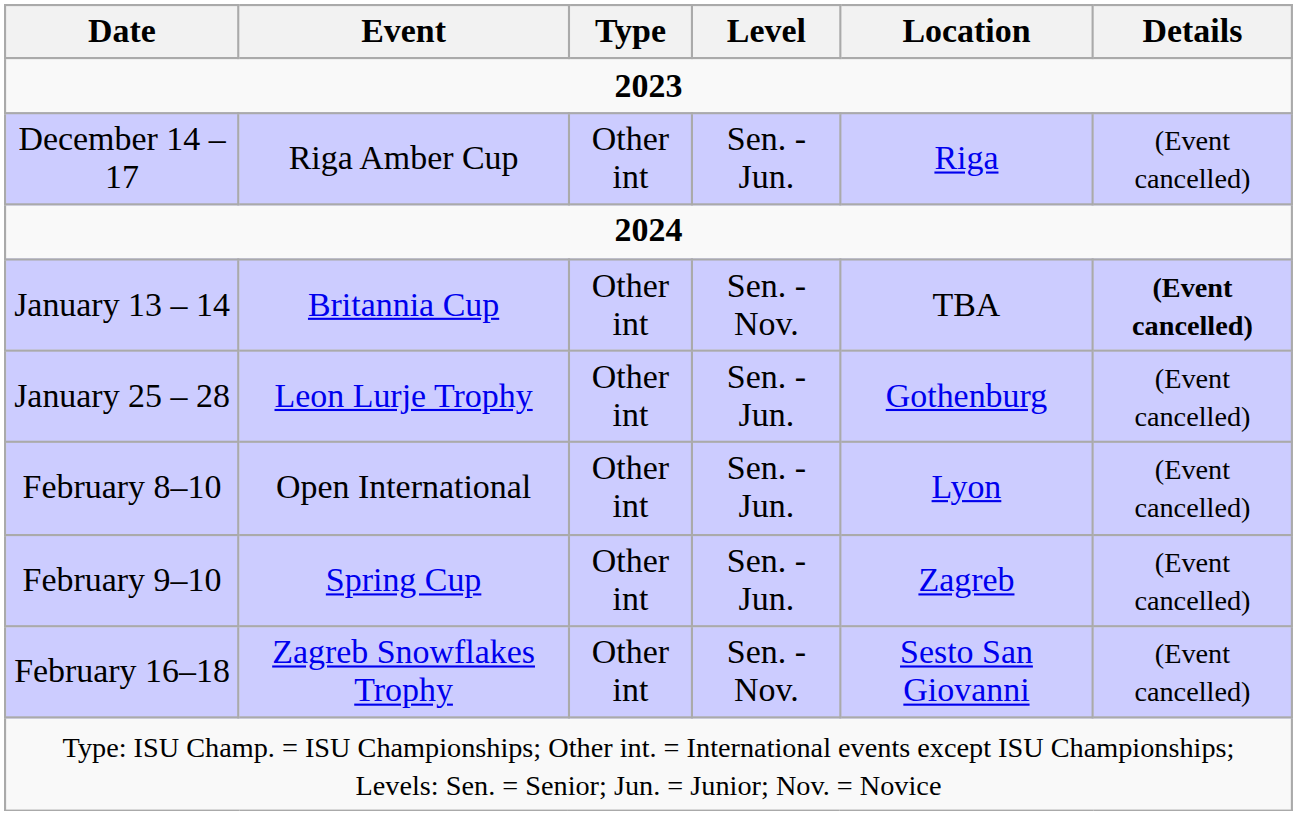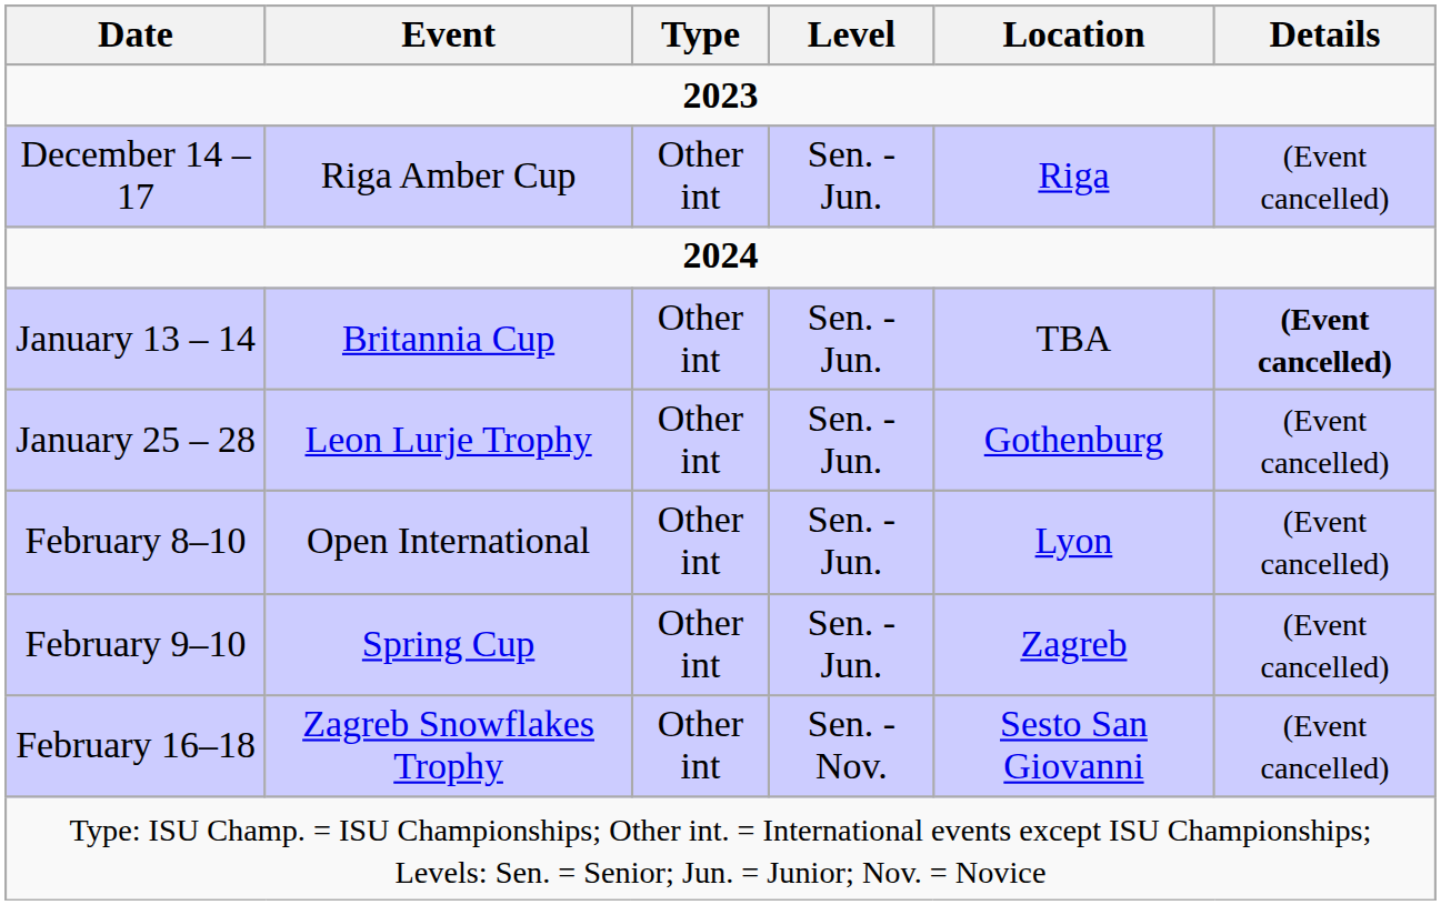January 13 – 14 | Level: Sen. - Nov. -> Sen. - Jun.
